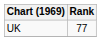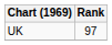UK | Rank: 77 -> 97
